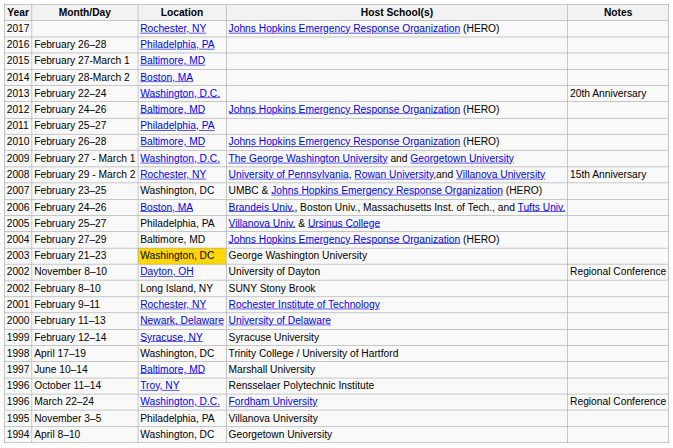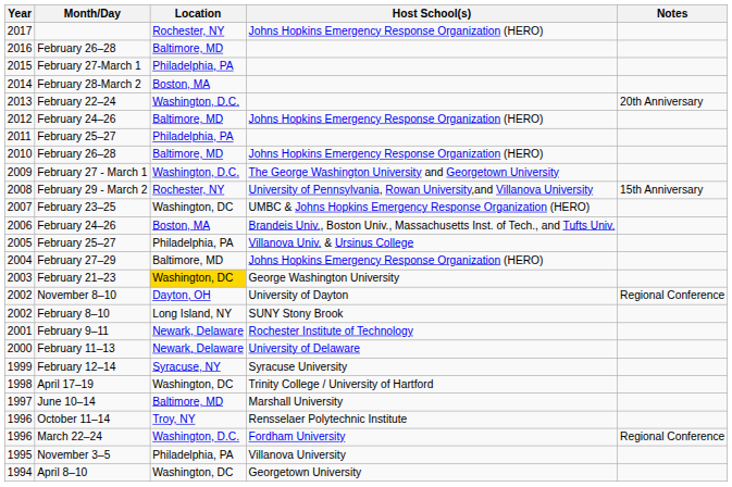2016 | Location: Philadelphia, PA -> Baltimore, MD
2015 | Location: Baltimore, MD -> Philadelphia, PA
2001 | Location: Rochester, NY -> Newark, Delaware
